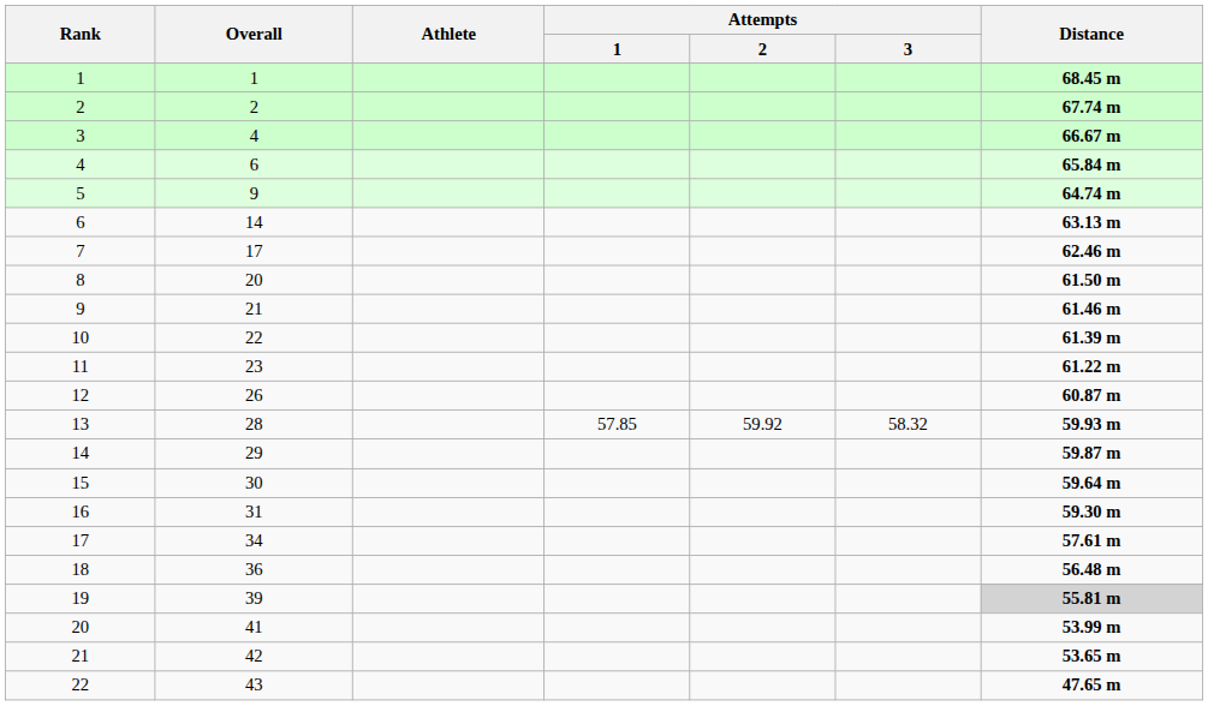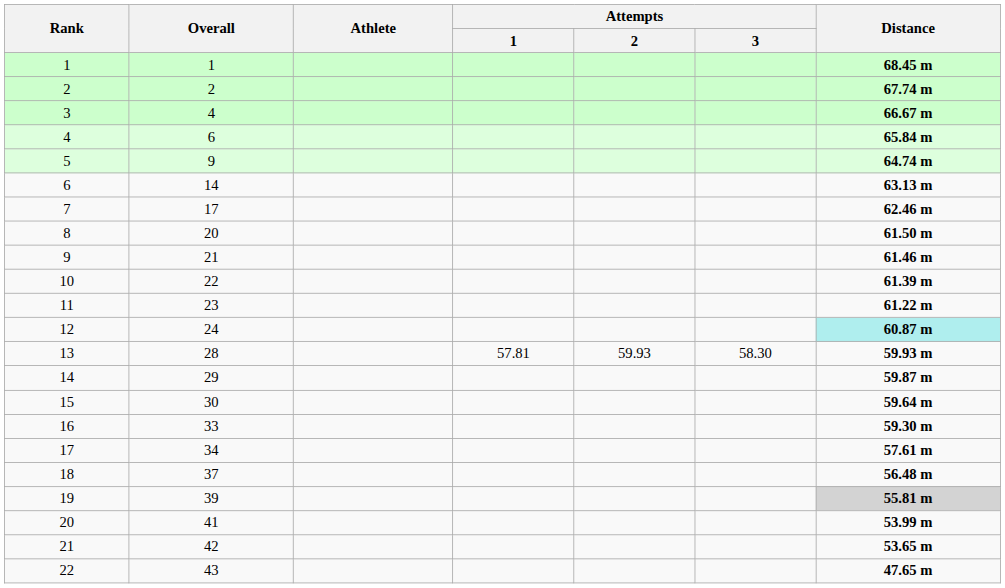12 | Overall: 26 -> 24
12 | Distance: no background -> paleturquoise background
13 | Attempts / 1: 57.85 -> 57.81
13 | Attempts / 2: 59.92 -> 59.93
13 | Attempts / 3: 58.32 -> 58.30
16 | Overall: 31 -> 33
18 | Overall: 36 -> 37
